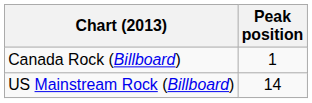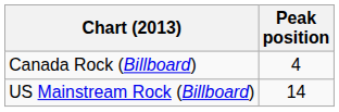Canada Rock (Billboard) | Peak position: 1 -> 4
